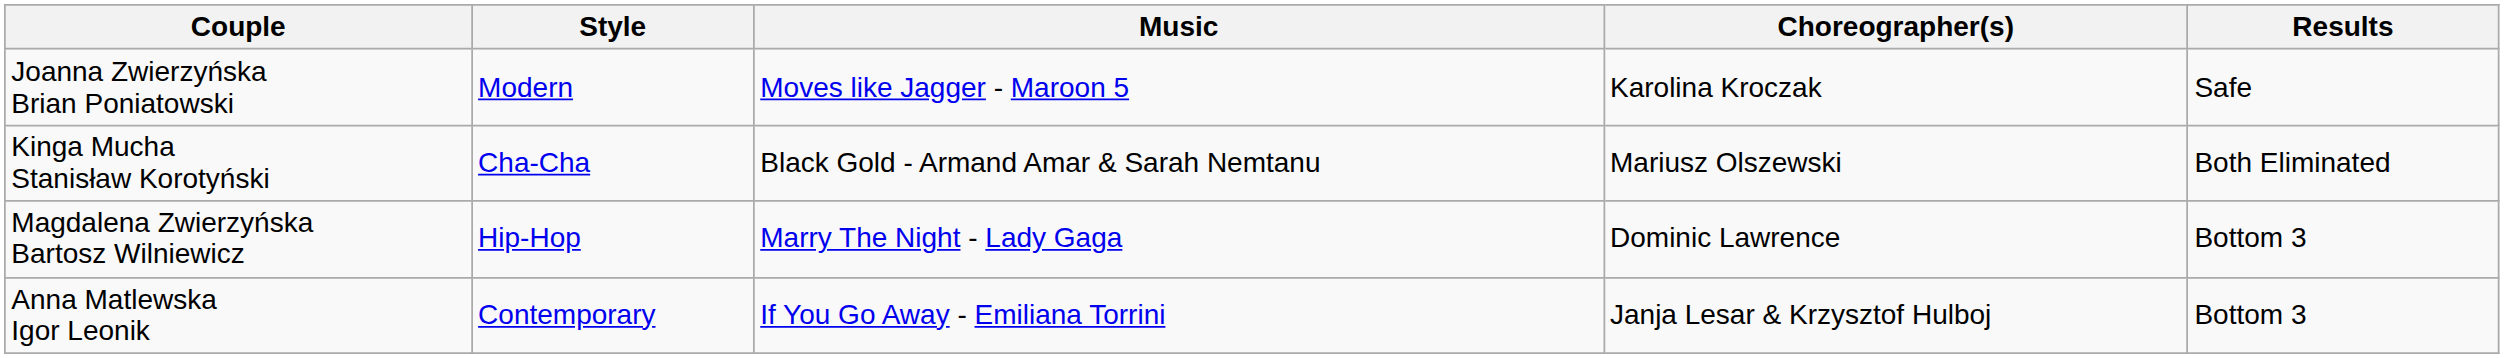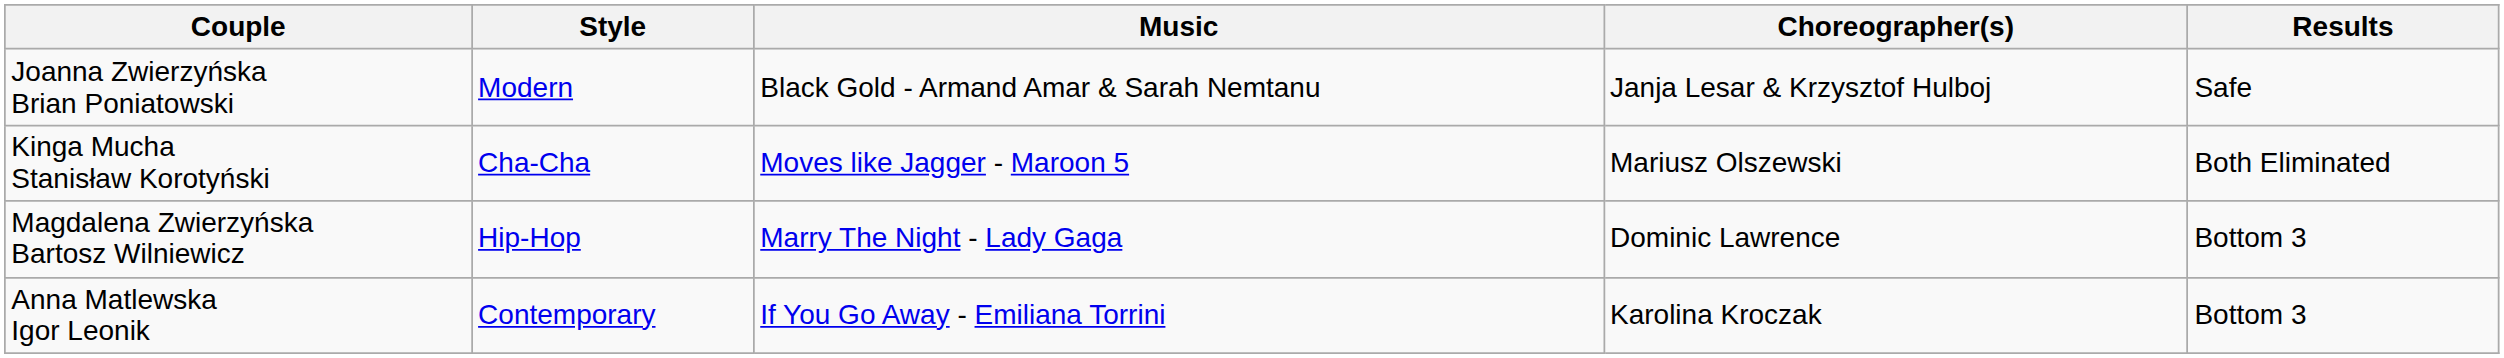Joanna Zwierzyńska Brian Poniatowski | Music: Moves like Jagger - Maroon 5 -> Black Gold - Armand Amar & Sarah Nemtanu
Joanna Zwierzyńska Brian Poniatowski | Choreographer(s): Karolina Kroczak -> Janja Lesar & Krzysztof Hulboj
Kinga Mucha Stanisław Korotyński | Music: Black Gold - Armand Amar & Sarah Nemtanu -> Moves like Jagger - Maroon 5
Anna Matlewska Igor Leonik | Choreographer(s): Janja Lesar & Krzysztof Hulboj -> Karolina Kroczak
